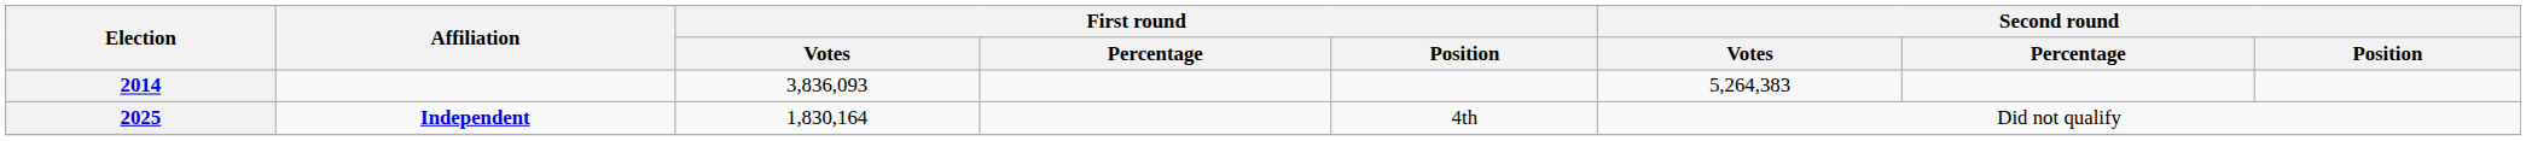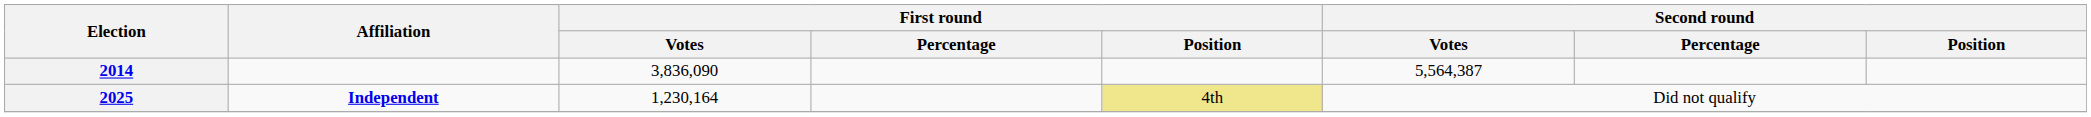2014 | First round / Votes: 3,836,093 -> 3,836,090
2014 | Second round / Votes: 5,264,383 -> 5,564,387
2025 | First round / Votes: 1,830,164 -> 1,230,164
2025 | First round / Position: no background -> khaki background
